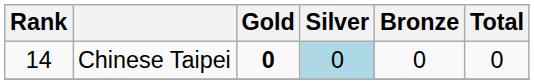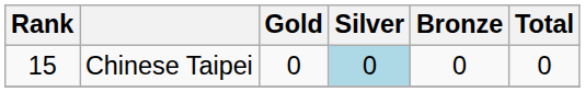Chinese Taipei | Rank: 14 -> 15
Chinese Taipei | Gold: bold -> normal
